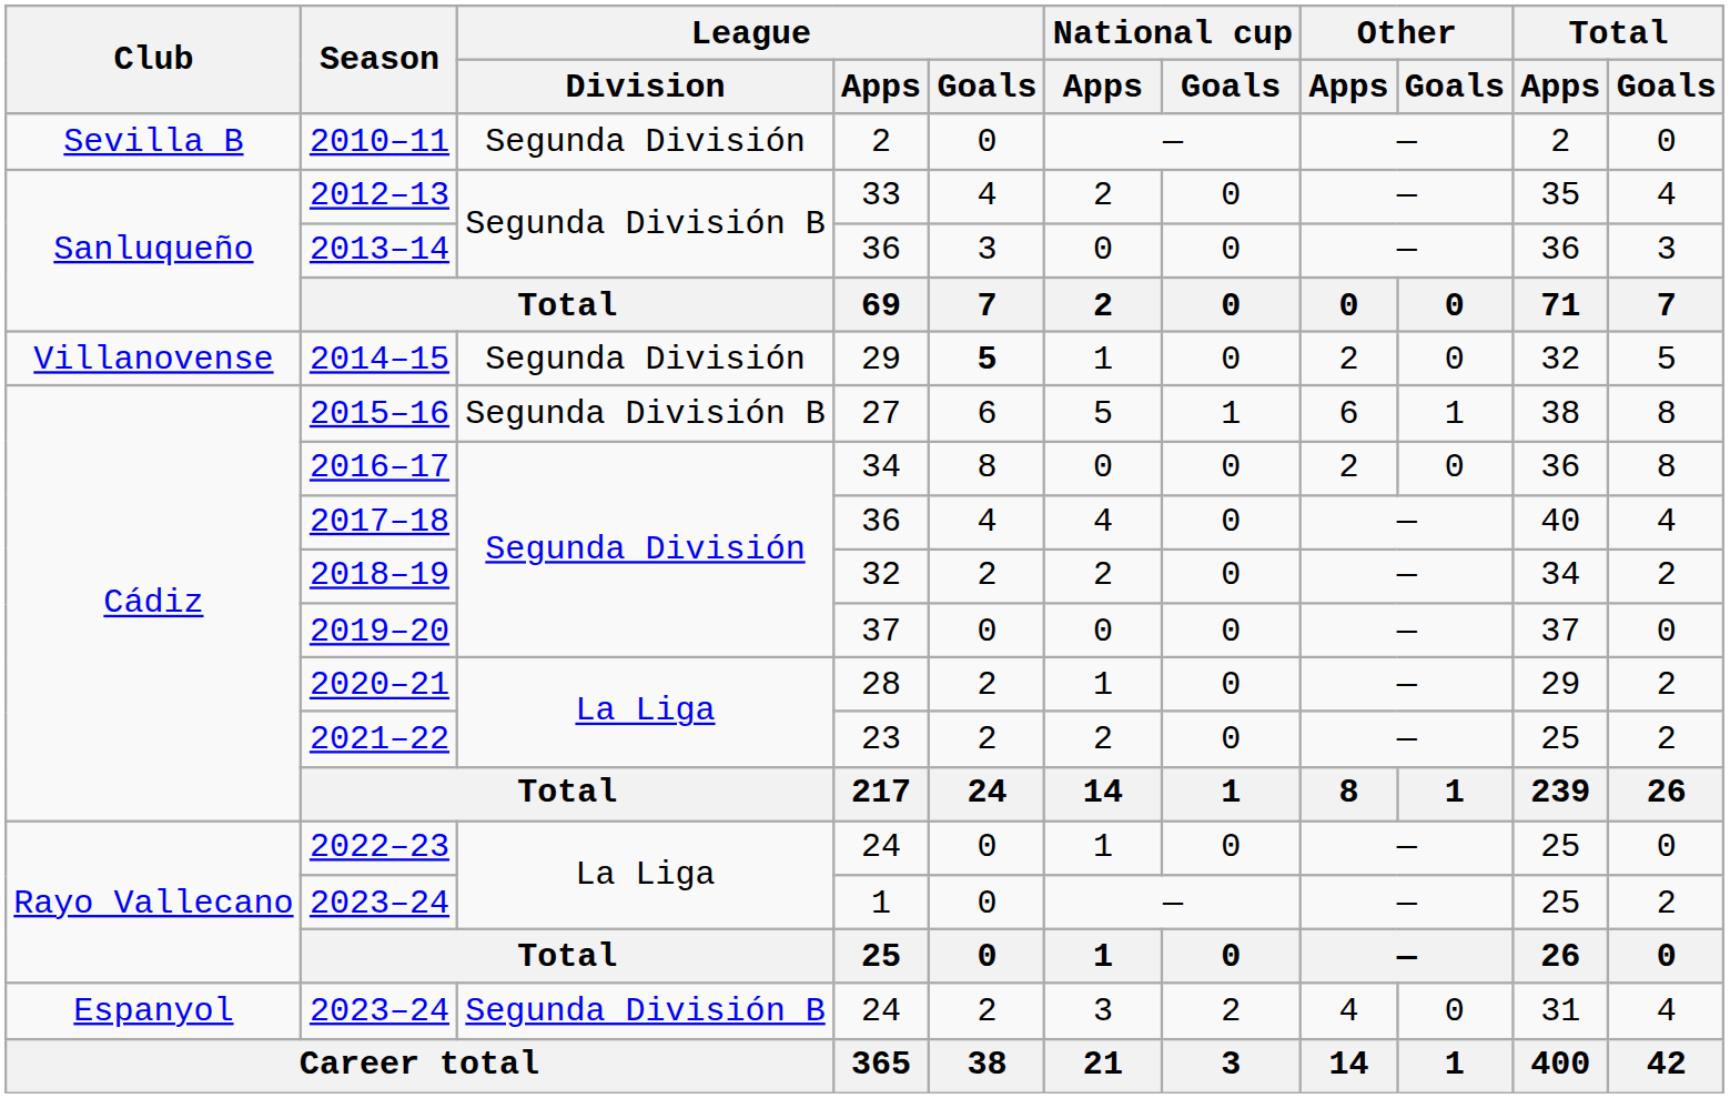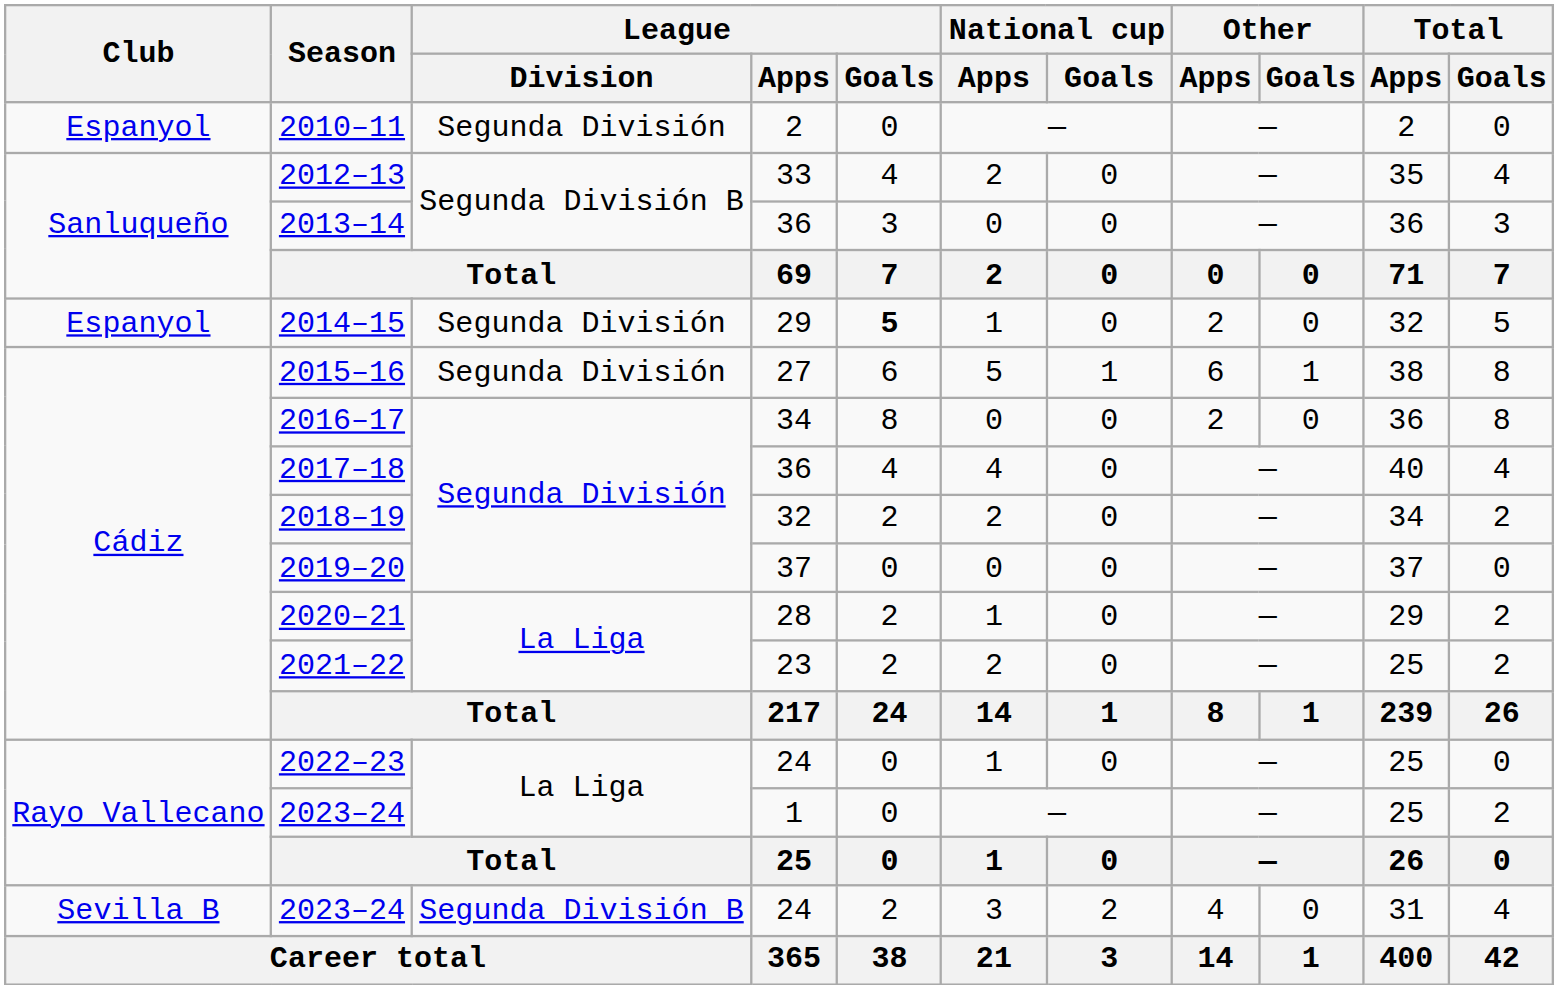2010–11 | Club: Sevilla B -> Espanyol
2014–15 | Club: Villanovense -> Espanyol
2015–16 | League / Division: Segunda División B -> Segunda División
2023–24 / 24 | Club: Espanyol -> Sevilla B
